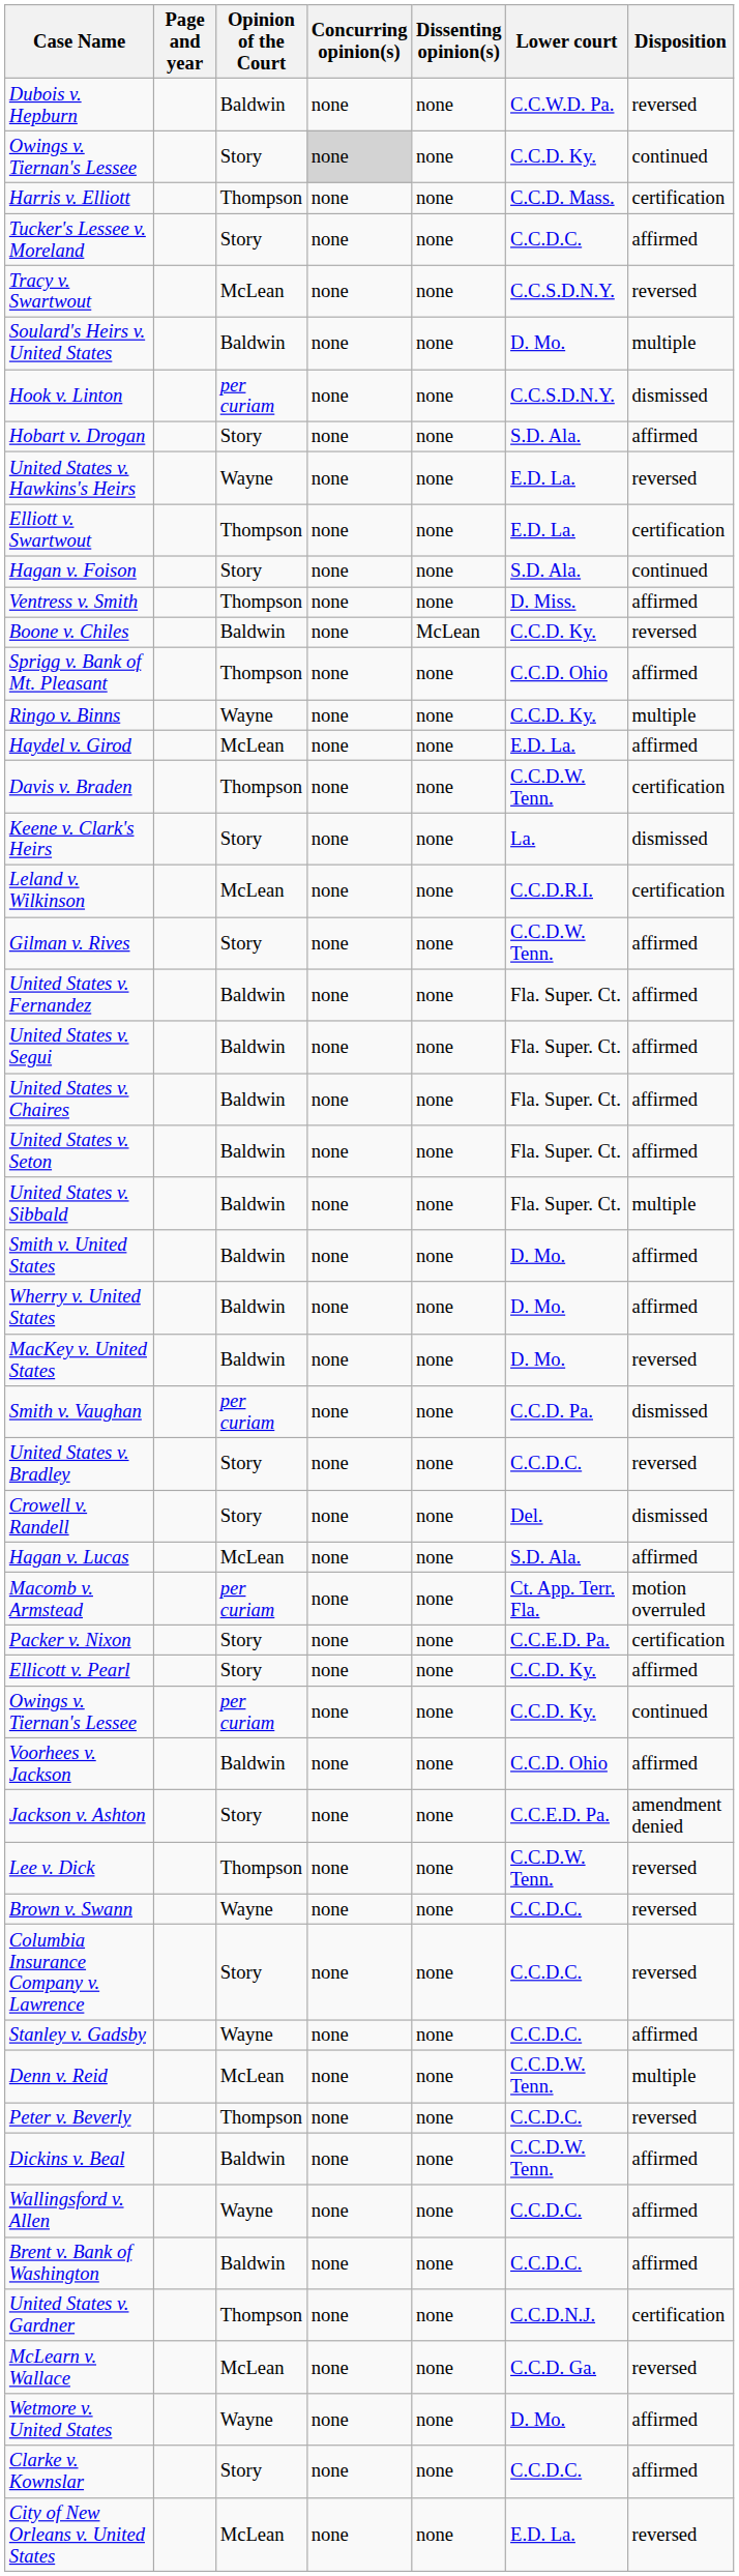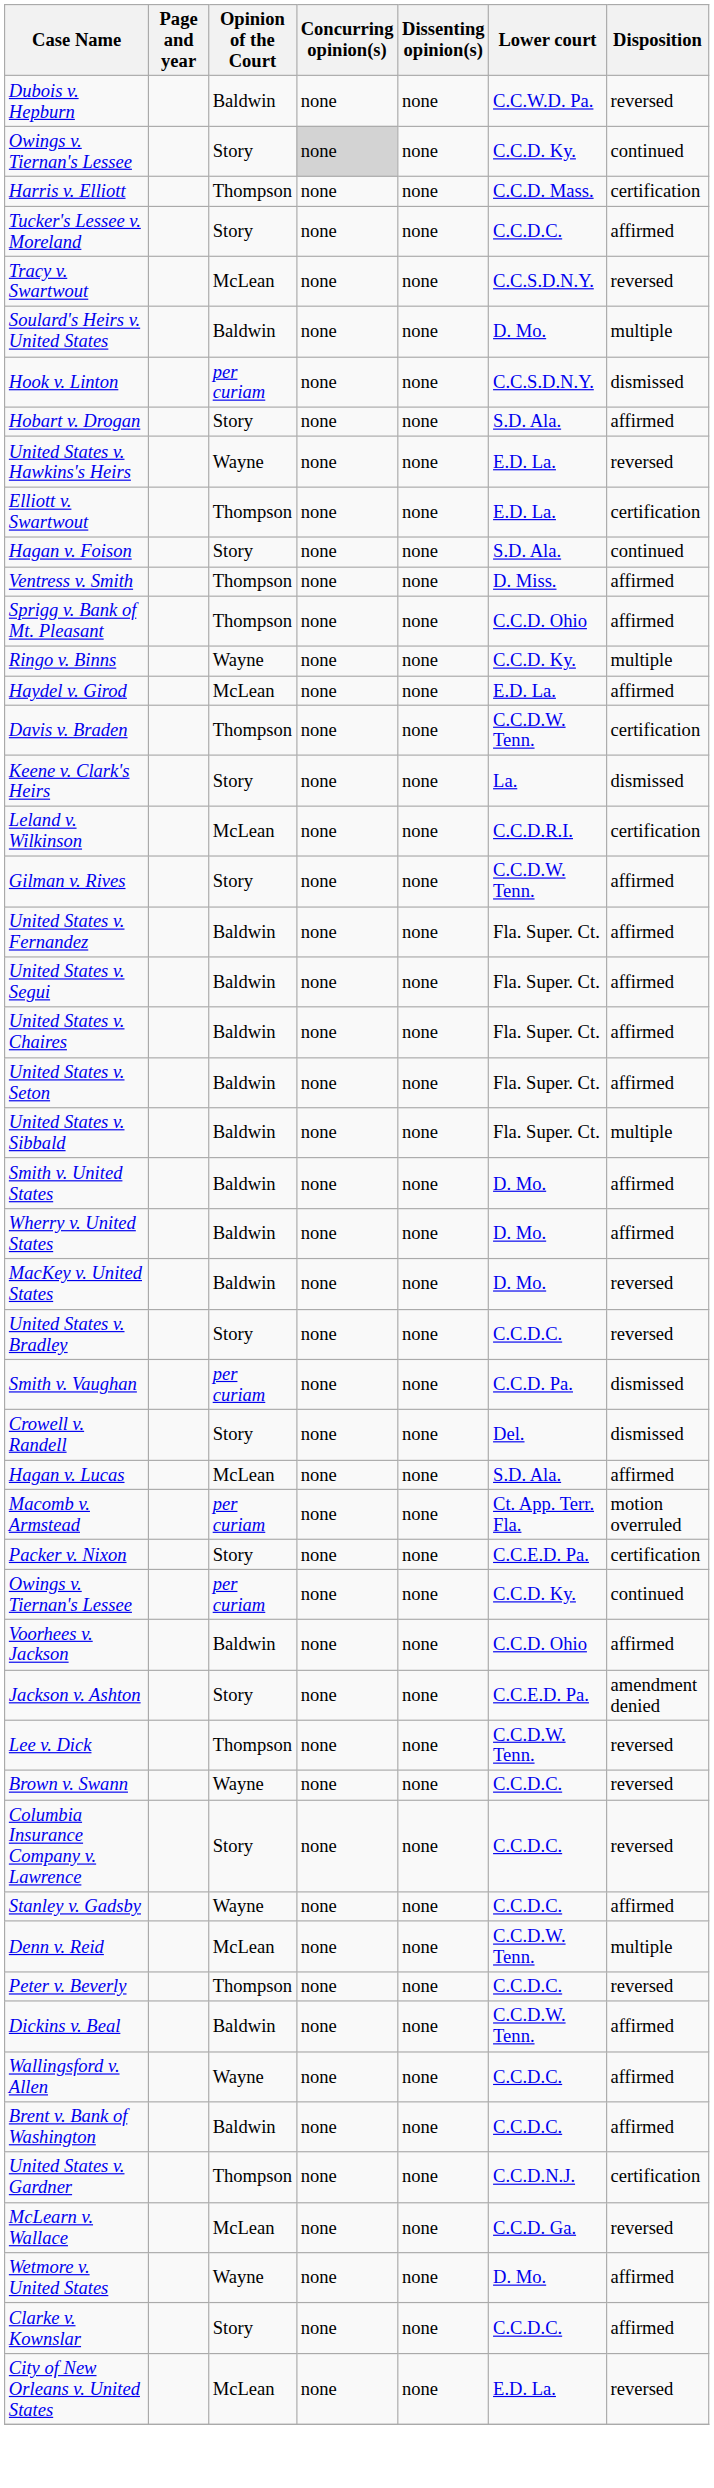- row: Boone v. Chiles | Baldwin | none | McLean | C.C.D. Ky. | reversed
rows swapped: United States v. Bradley <-> Smith v. Vaughan
- row: Ellicott v. Pearl | Story | none | none | C.C.D. Ky. | affirmed
